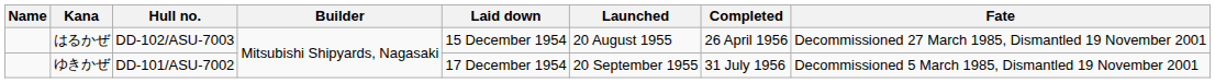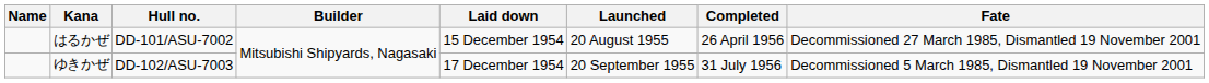はるかぜ | Hull no.: DD-102/ASU-7003 -> DD-101/ASU-7002
ゆきかぜ | Hull no.: DD-101/ASU-7002 -> DD-102/ASU-7003
